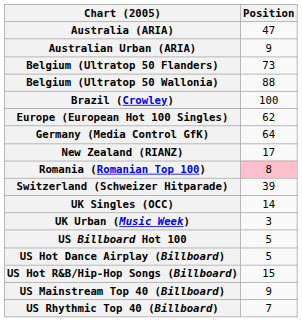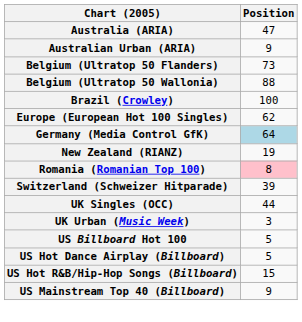Germany (Media Control GfK) | Position: no background -> lightblue background
New Zealand (RIANZ) | Position: 17 -> 19
UK Singles (OCC) | Position: 14 -> 44
- row: US Rhythmic Top 40 (Billboard) | 7
